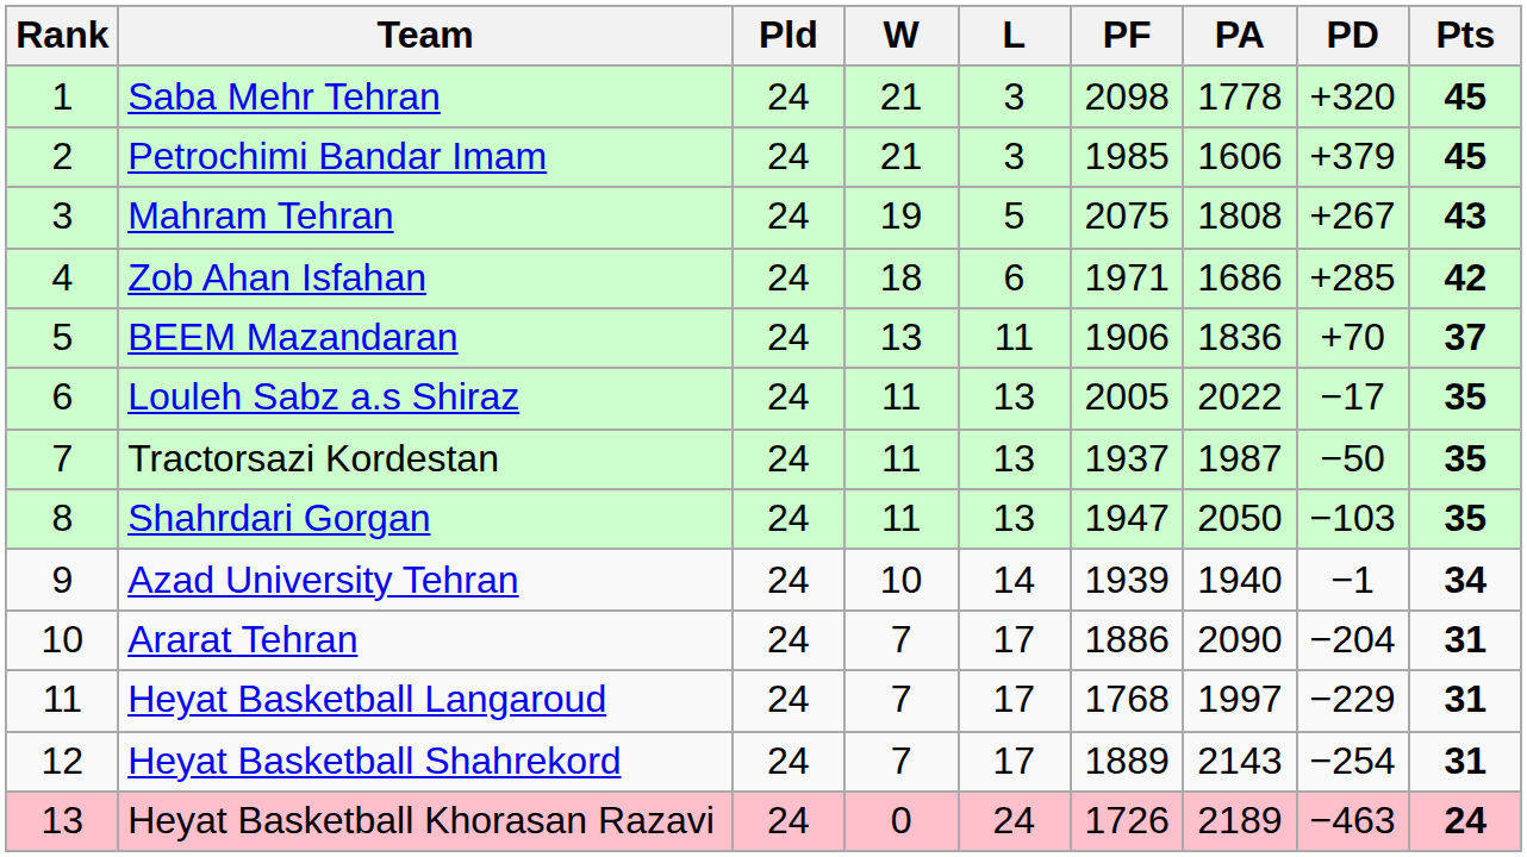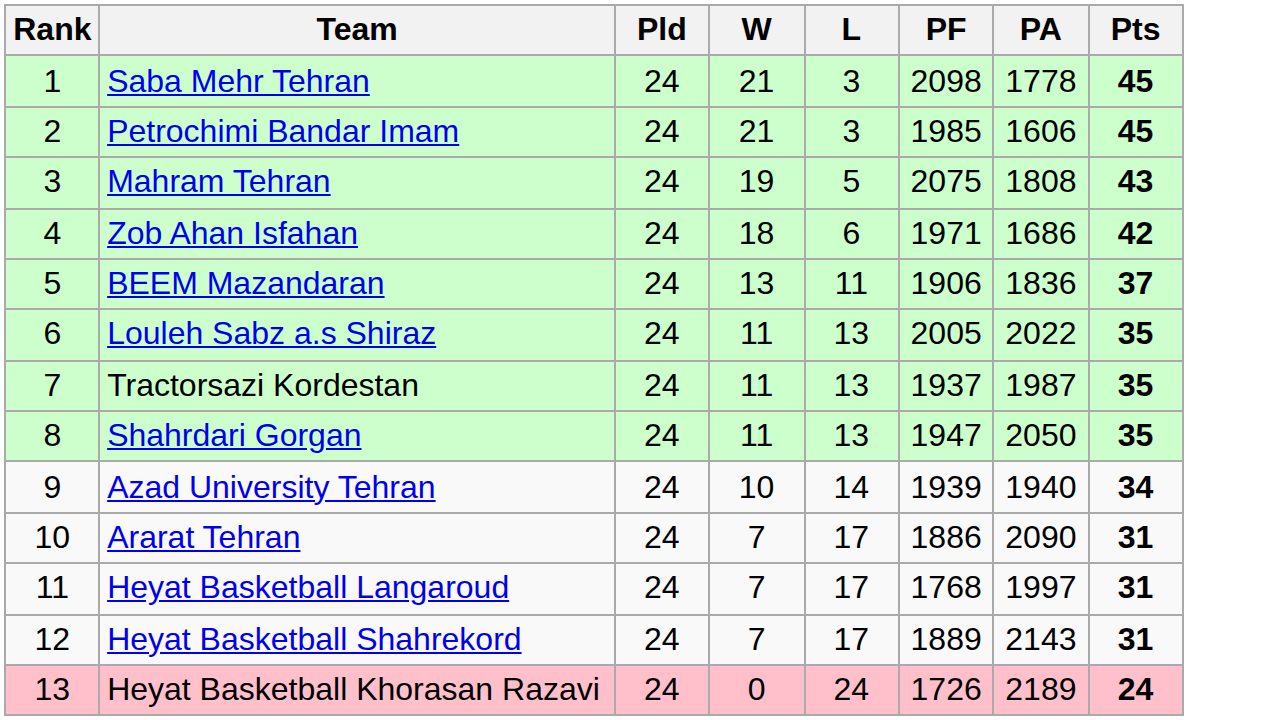- column: PD | +320 | +379 | +267 | +285 | +70 | −17 | −50 | −103 | −1 | −204 | −229 | −254 | −463
